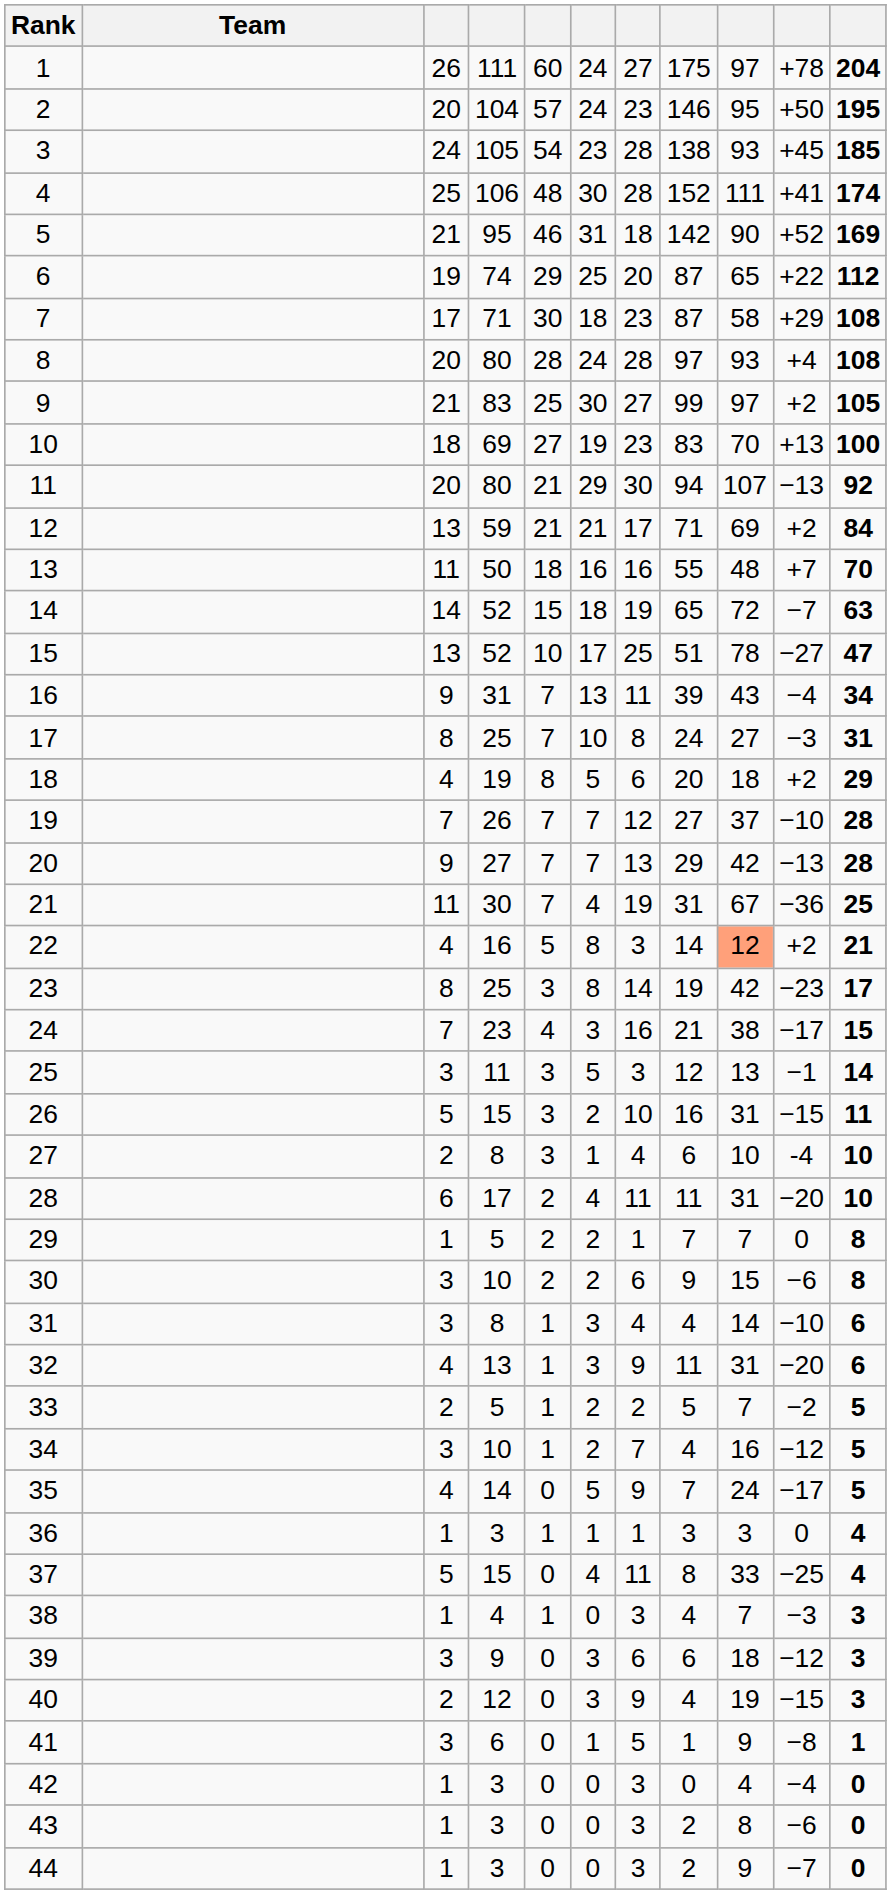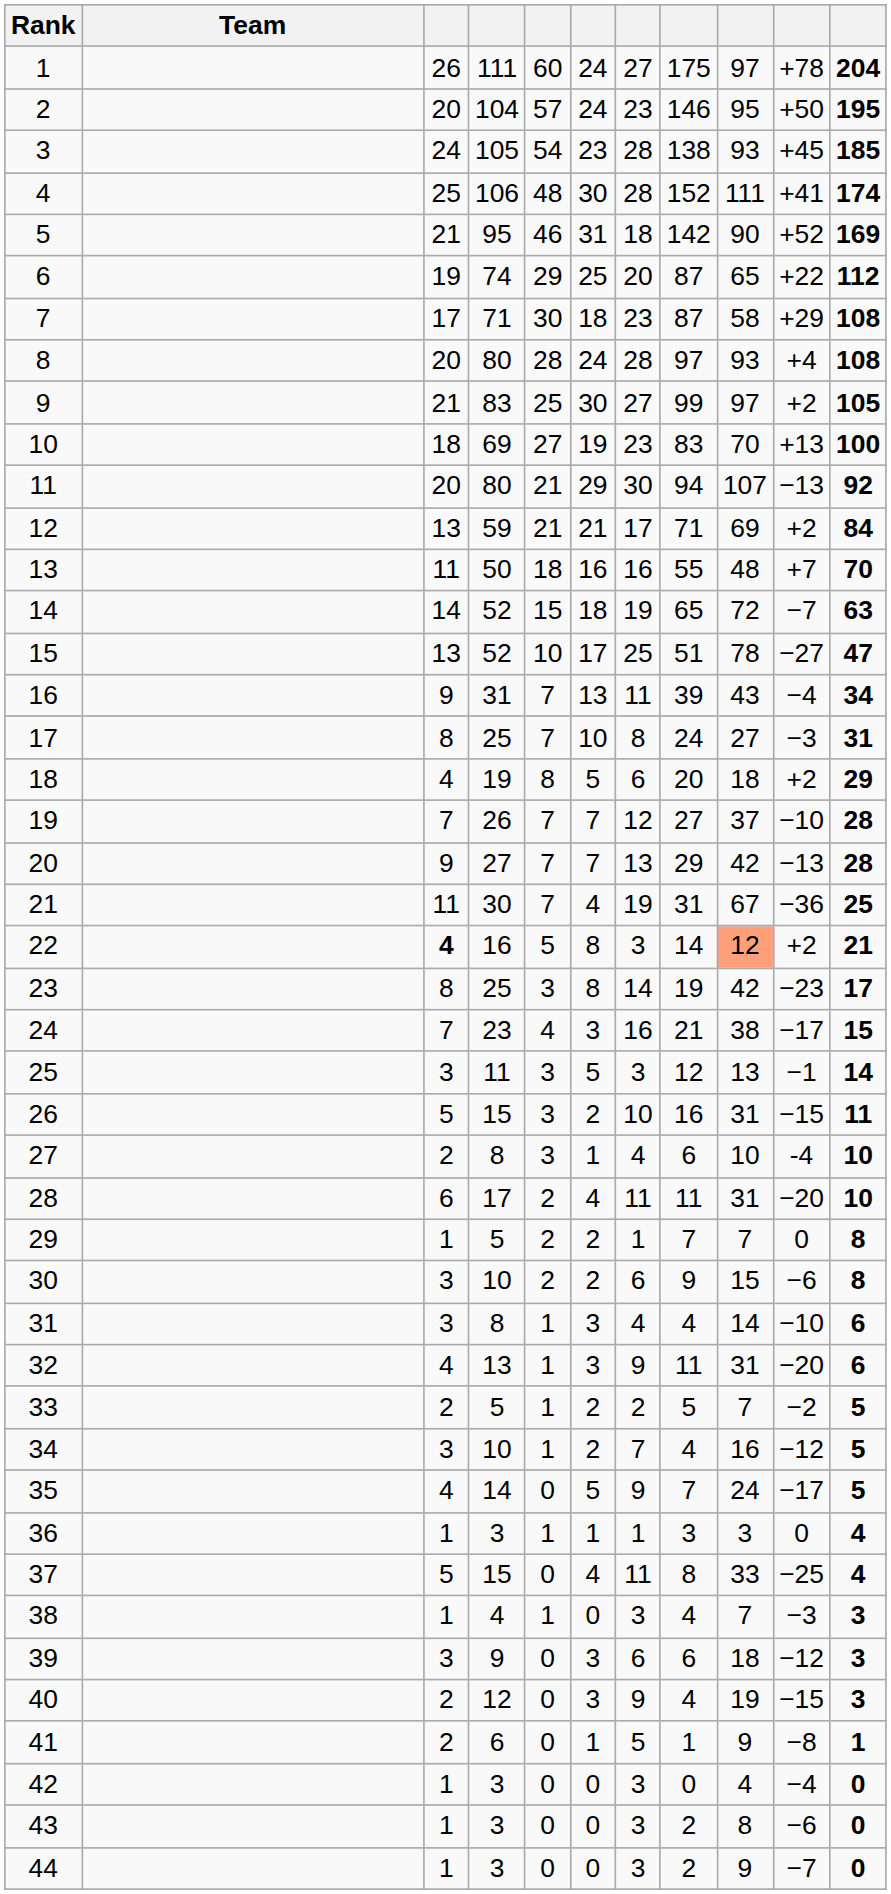22 | column 3: normal -> bold
41 | column 3: 3 -> 2
